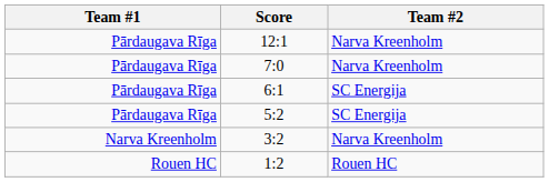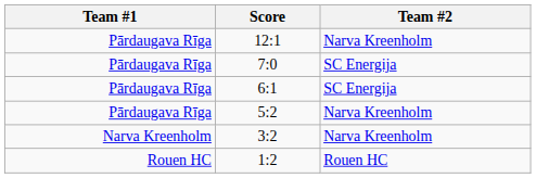7:0 | Team #2: Narva Kreenholm -> SC Energija
5:2 | Team #2: SC Energija -> Narva Kreenholm
